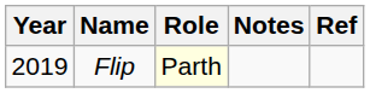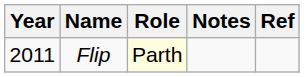Flip | Year: 2019 -> 2011
